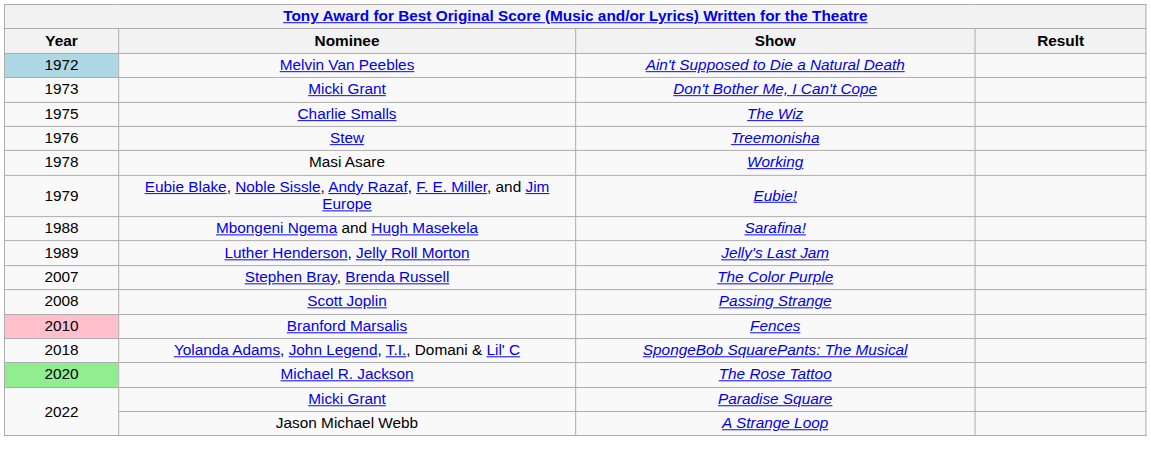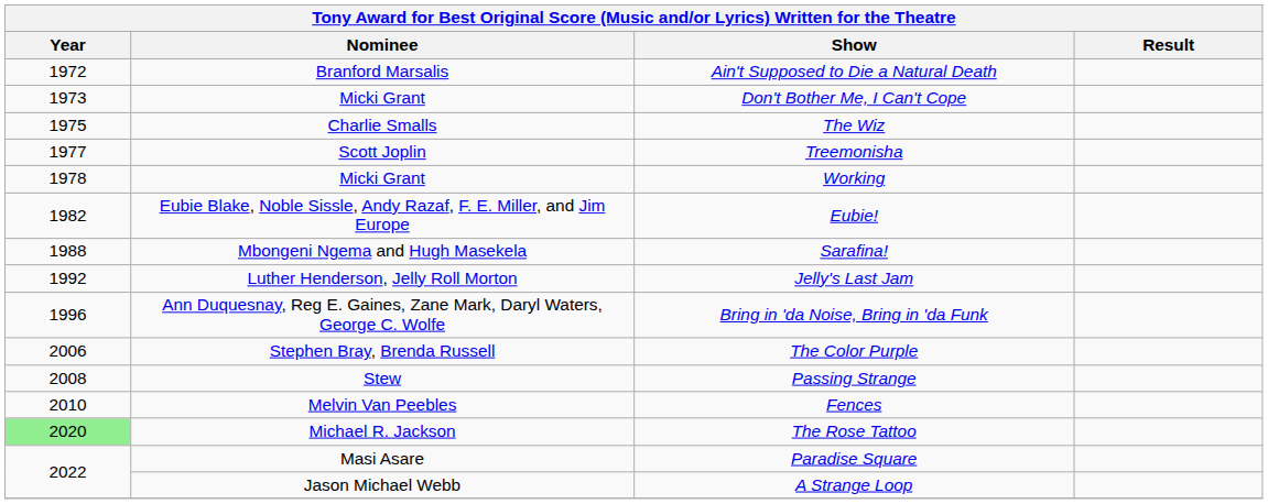Ain't Supposed to Die a Natural Death | Year: lightblue background -> no background
Ain't Supposed to Die a Natural Death | Nominee: Melvin Van Peebles -> Branford Marsalis
Treemonisha | Year: 1976 -> 1977
Treemonisha | Nominee: Stew -> Scott Joplin
Working | Nominee: Masi Asare -> Micki Grant
Eubie! | Year: 1979 -> 1982
Jelly's Last Jam | Year: 1989 -> 1992
+ row: 1996 | Ann Duquesnay, Reg E. Gaines, Zane Mark, Daryl Waters, George C. Wolfe | Bring in 'da Noise, Bring in 'da Funk
The Color Purple | Year: 2007 -> 2006
Passing Strange | Nominee: Scott Joplin -> Stew
Fences | Year: pink background -> no background
Fences | Nominee: Branford Marsalis -> Melvin Van Peebles
- row: 2018 | Yolanda Adams, John Legend, T.I., Domani & Lil' C | SpongeBob SquarePants: The Musical
Paradise Square | Nominee: Micki Grant -> Masi Asare
